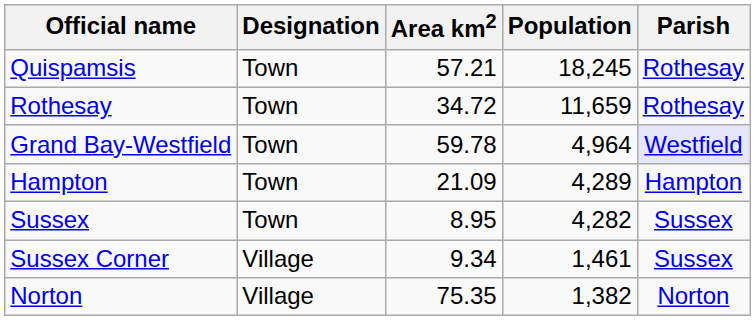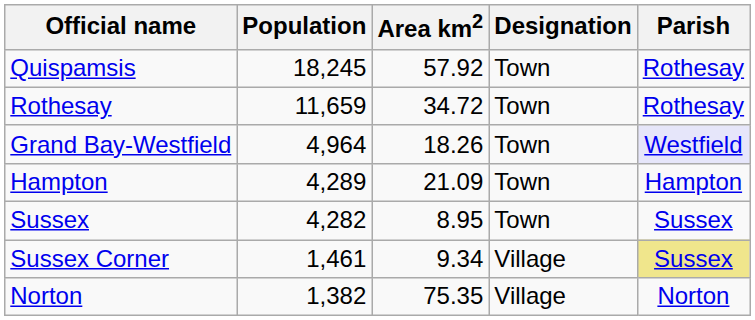columns swapped: Designation <-> Population
Quispamsis | Area km2: 57.21 -> 57.92
Grand Bay-Westfield | Area km2: 59.78 -> 18.26
Sussex Corner | Parish: no background -> khaki background
